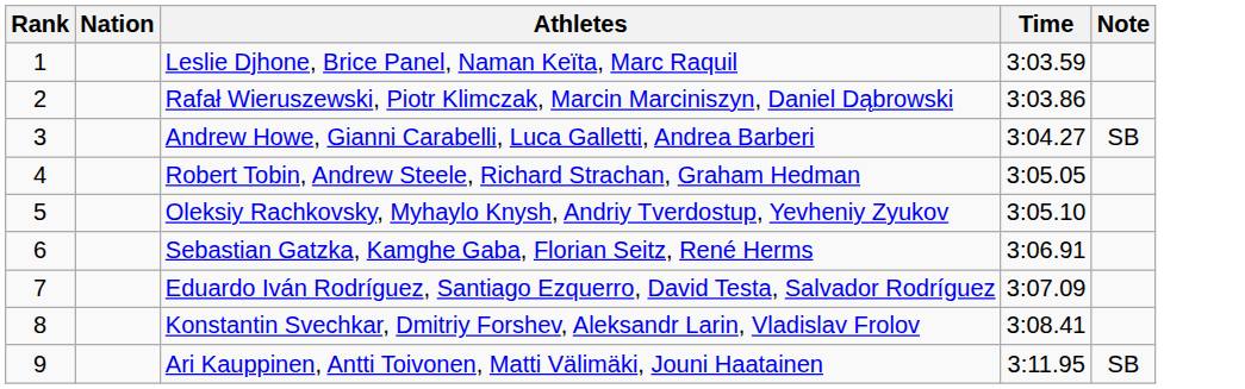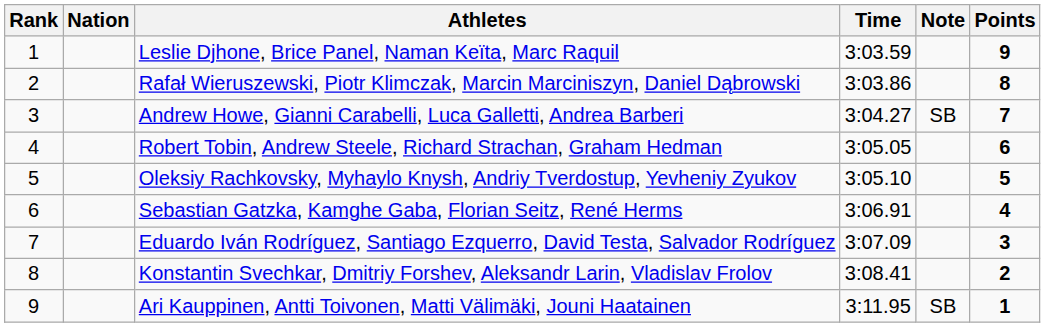+ column: Points | 9 | 8 | 7 | 6 | 5 | 4 | 3 | 2 | 1
